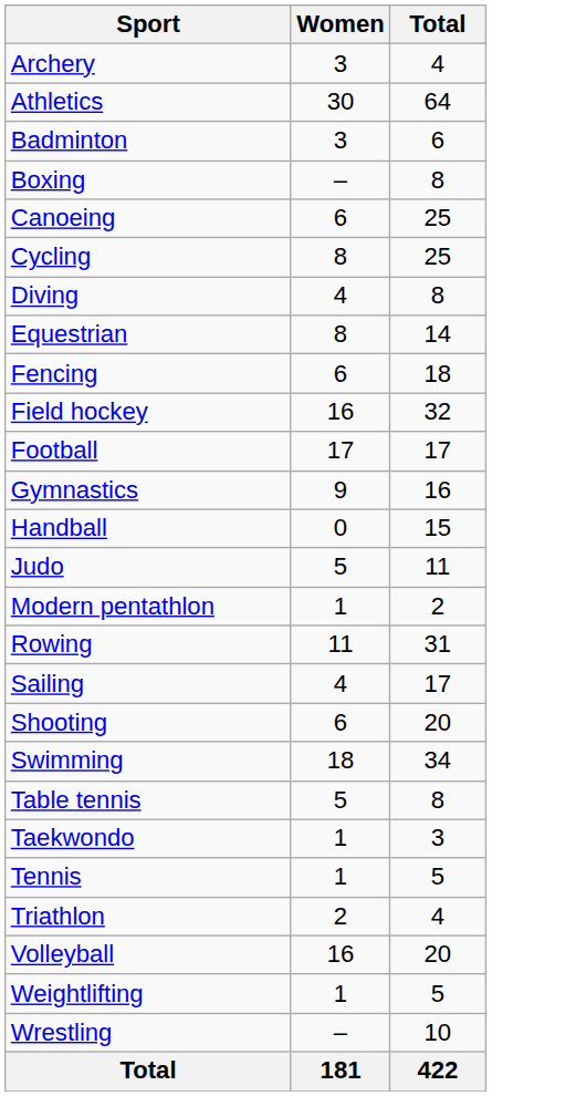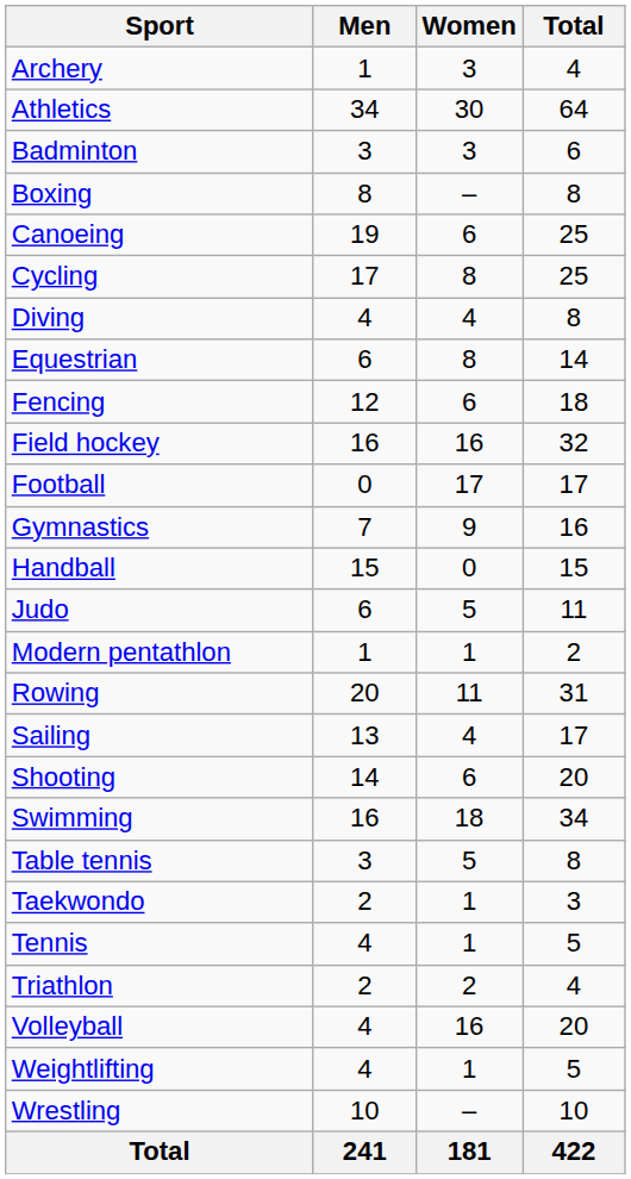+ column: Men | 1 | 34 | 3 | 8 | 19 | 17 | 4 | 6 | 12 | 16 | 0 | 7 | 15 | 6 | 1 | 20 | 13 | 14 | 16 | 3 | 2 | 4 | 2 | 4 | 4 | 10 | 241
